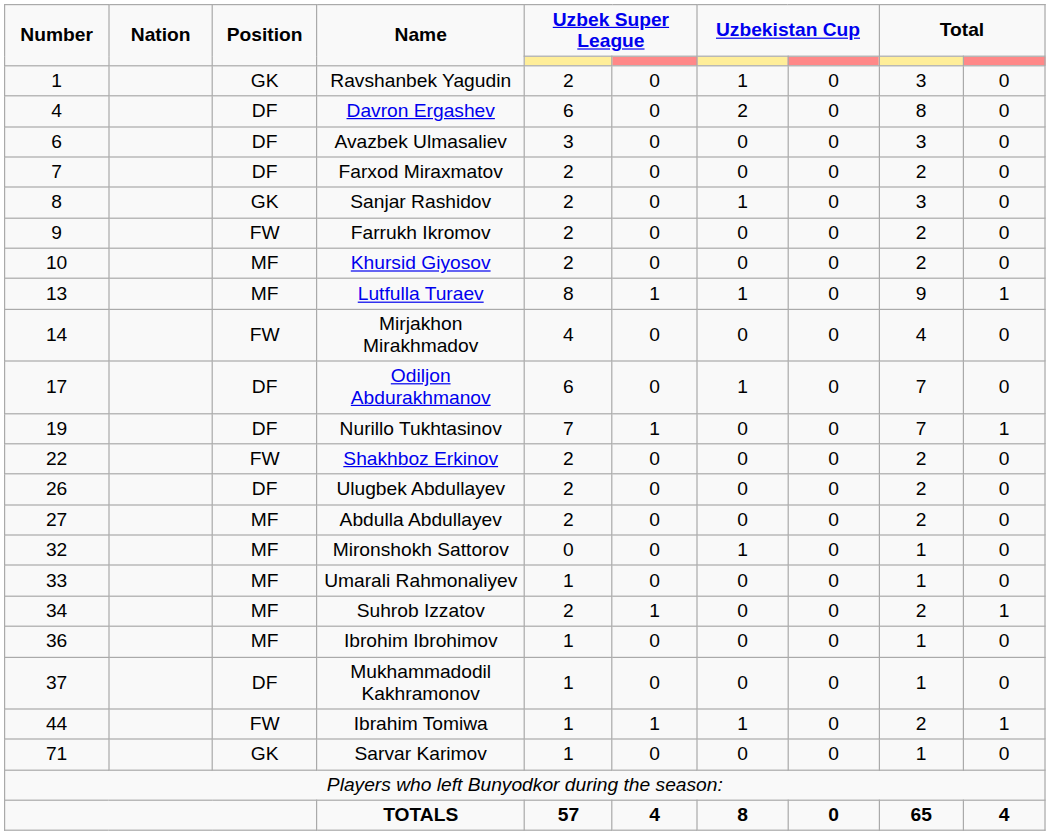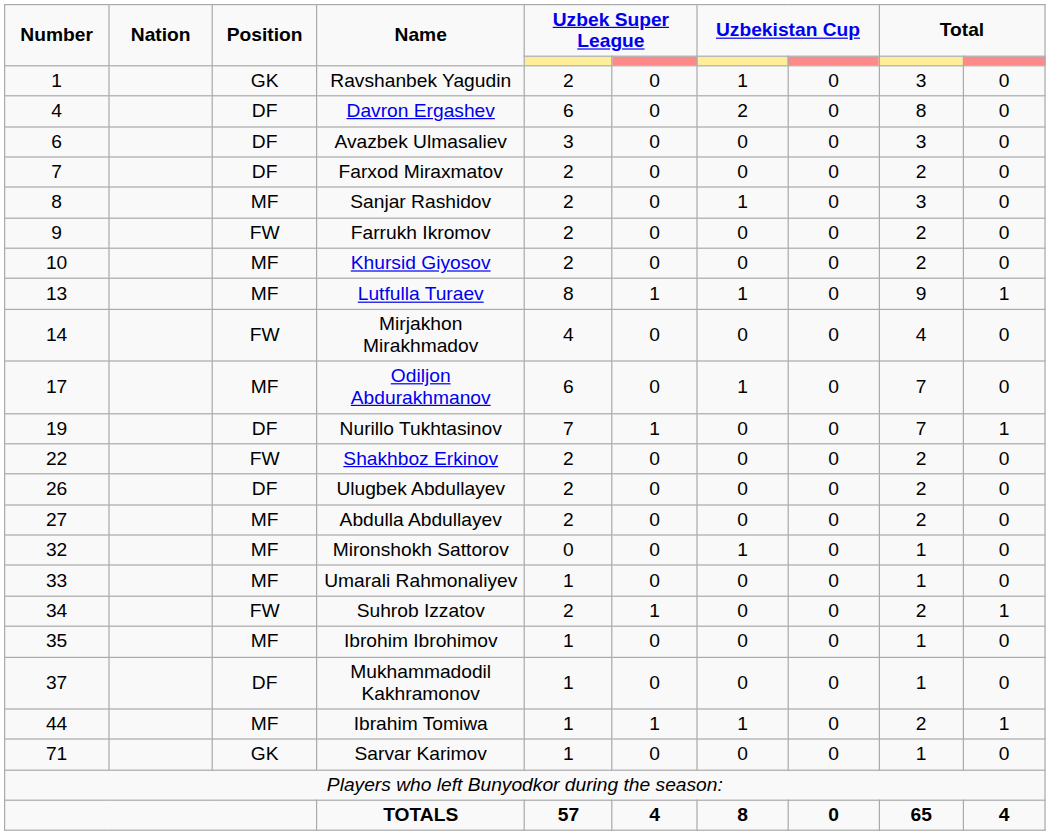Sanjar Rashidov | Position: GK -> MF
Odiljon Abdurakhmanov | Position: DF -> MF
Suhrob Izzatov | Position: MF -> FW
Ibrohim Ibrohimov | Number: 36 -> 35
Ibrahim Tomiwa | Position: FW -> MF
